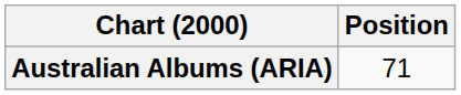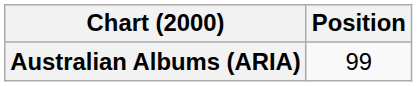Australian Albums (ARIA) | Position: 71 -> 99
